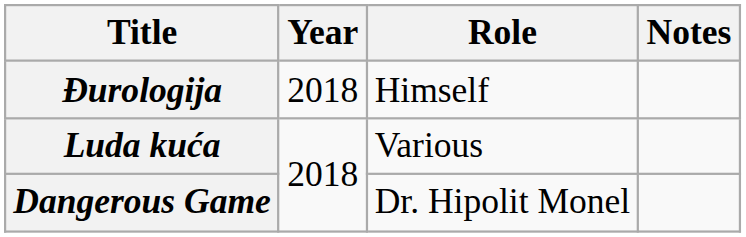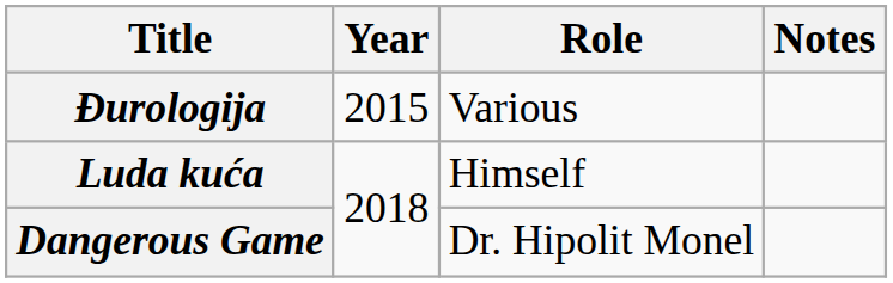Đurologija | Year: 2018 -> 2015
Đurologija | Role: Himself -> Various
Luda kuća | Role: Various -> Himself
